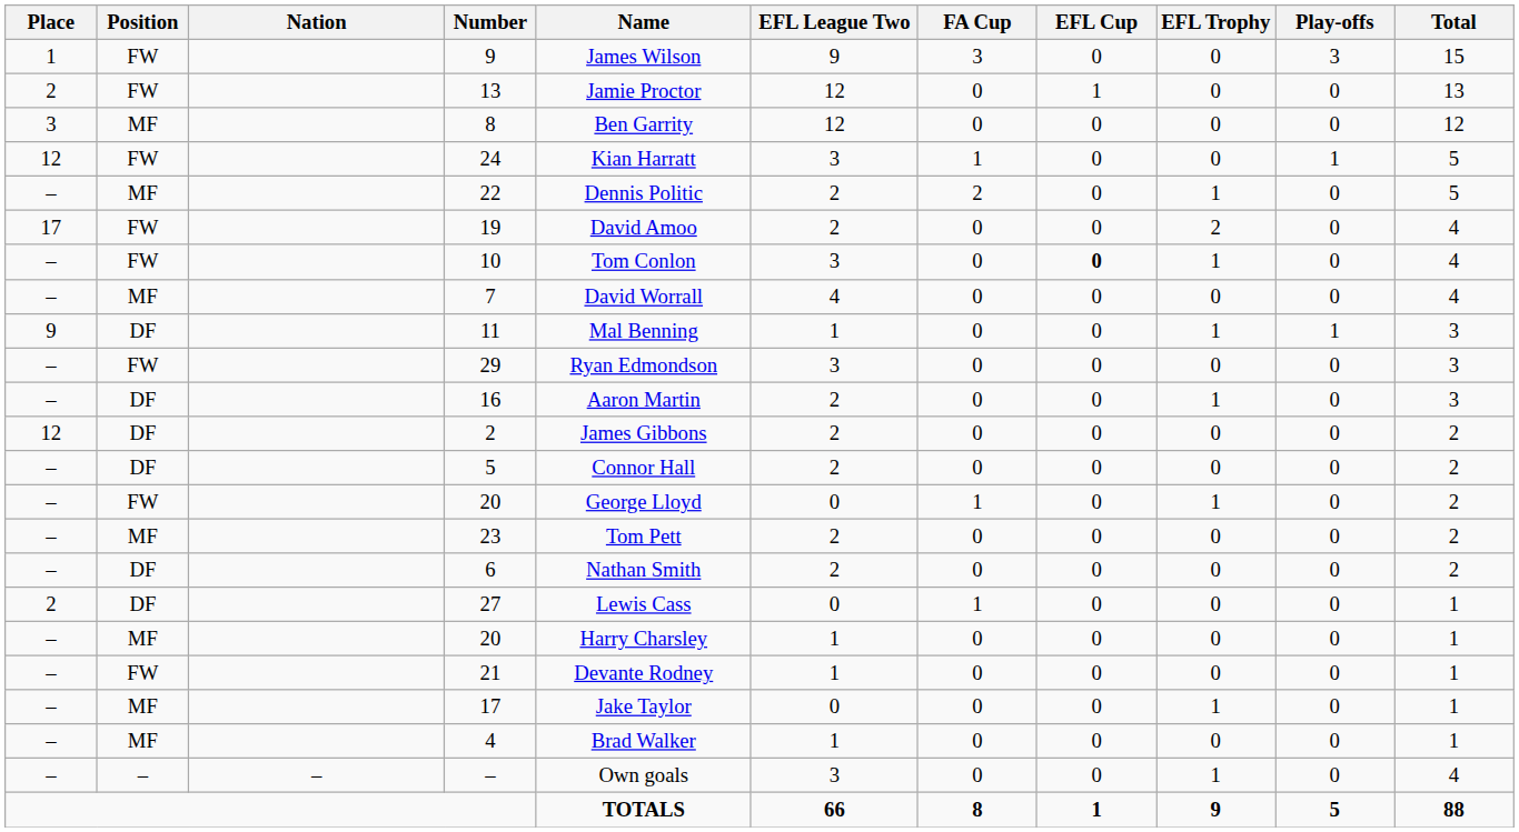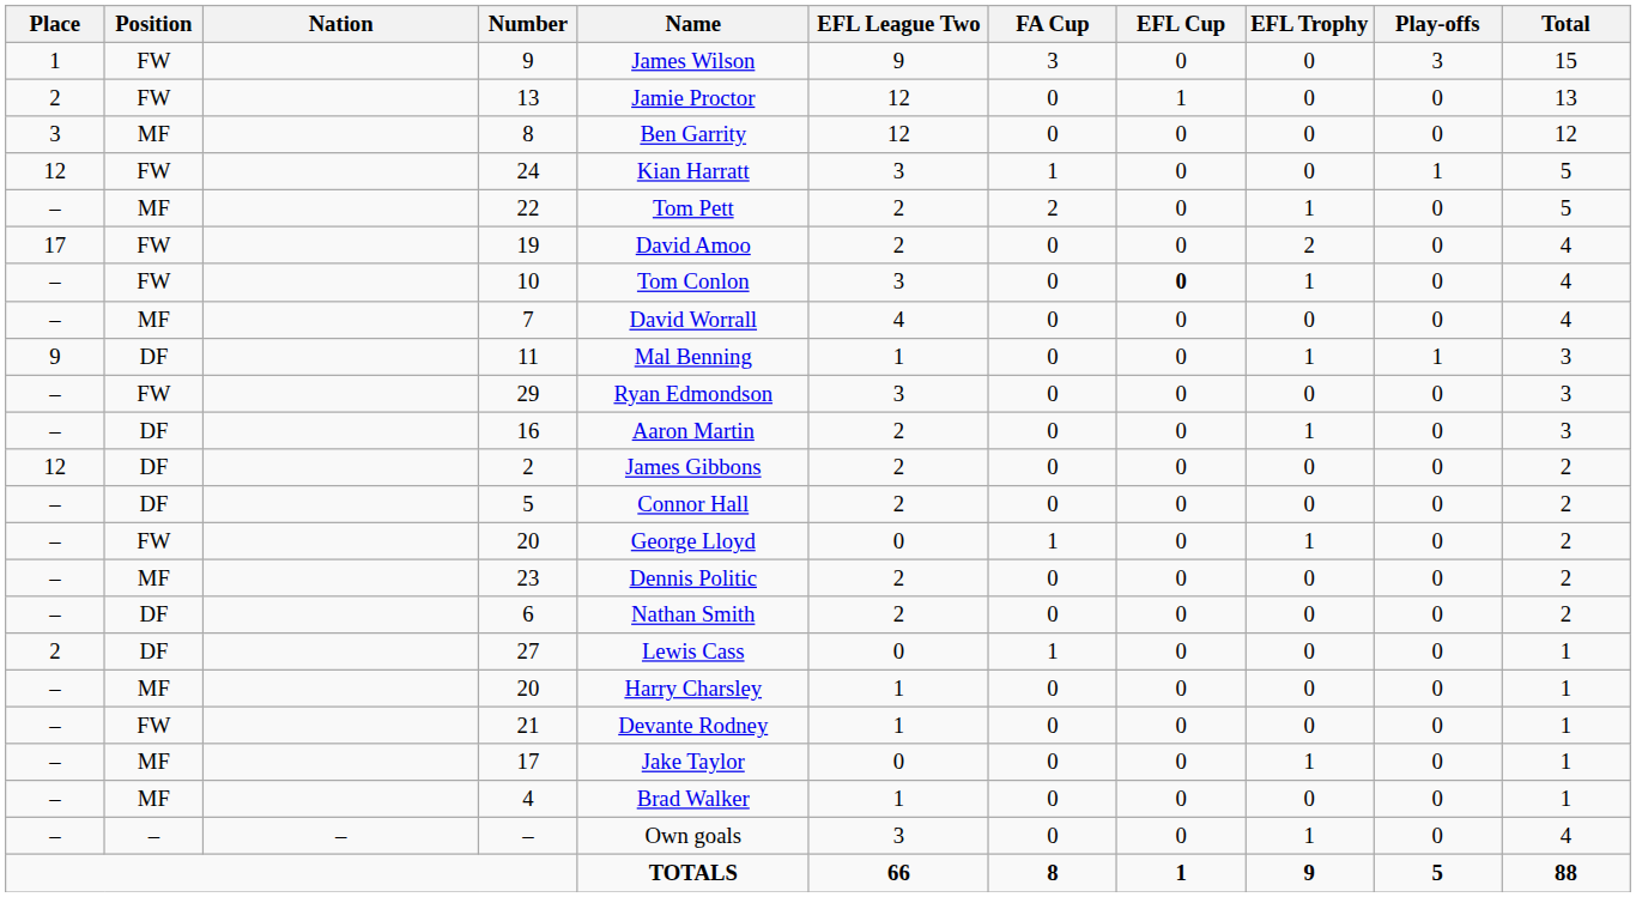22 | Name: Dennis Politic -> Tom Pett
23 | Name: Tom Pett -> Dennis Politic
